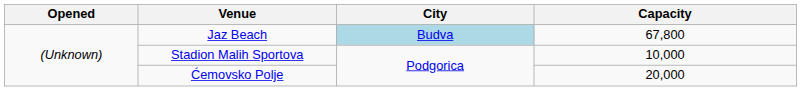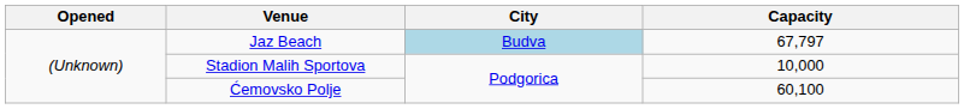Jaz Beach | Capacity: 67,800 -> 67,797
Ćemovsko Polje | Capacity: 20,000 -> 60,100
